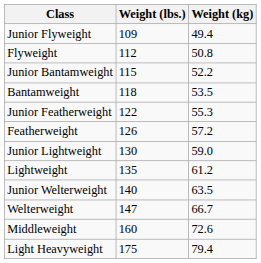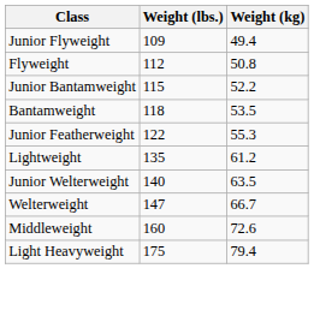- row: Featherweight | 126 | 57.2
- row: Junior Lightweight | 130 | 59.0
